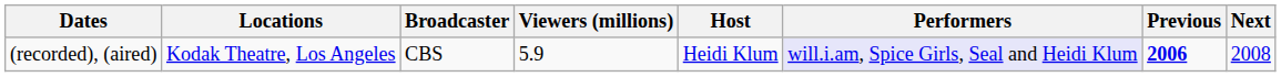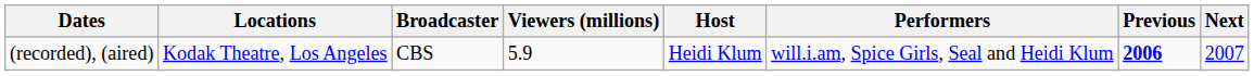(recorded), (aired) | Performers: lavender background -> no background
(recorded), (aired) | Next: 2008 -> 2007
